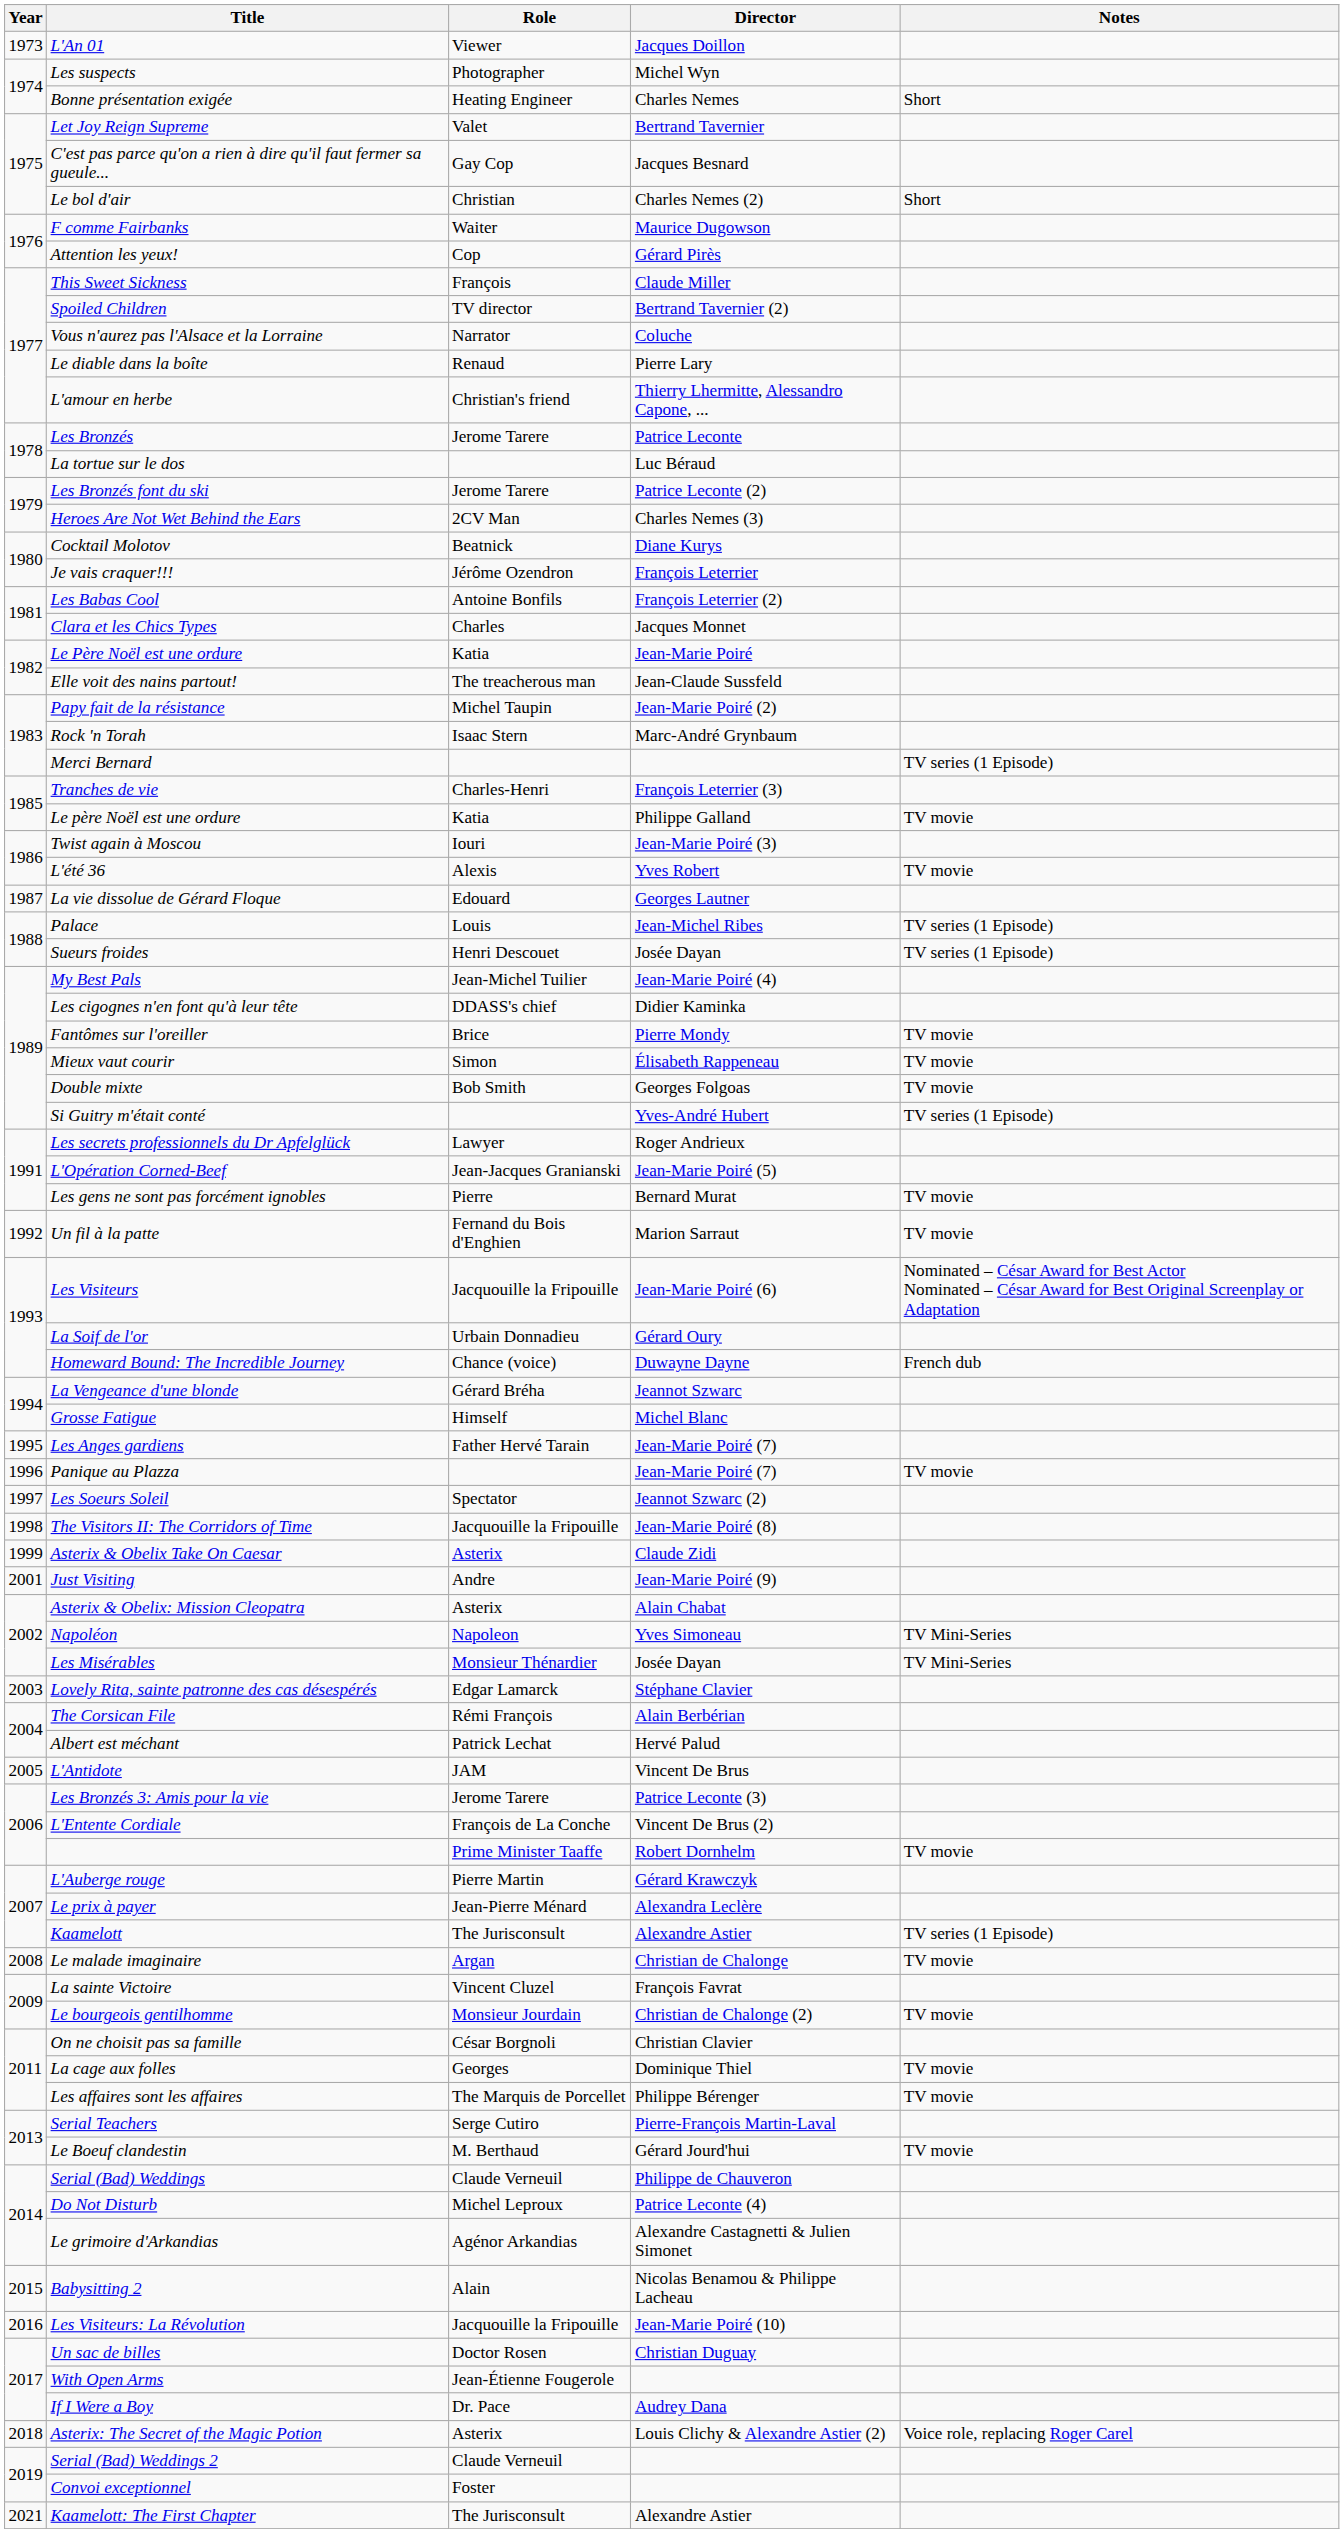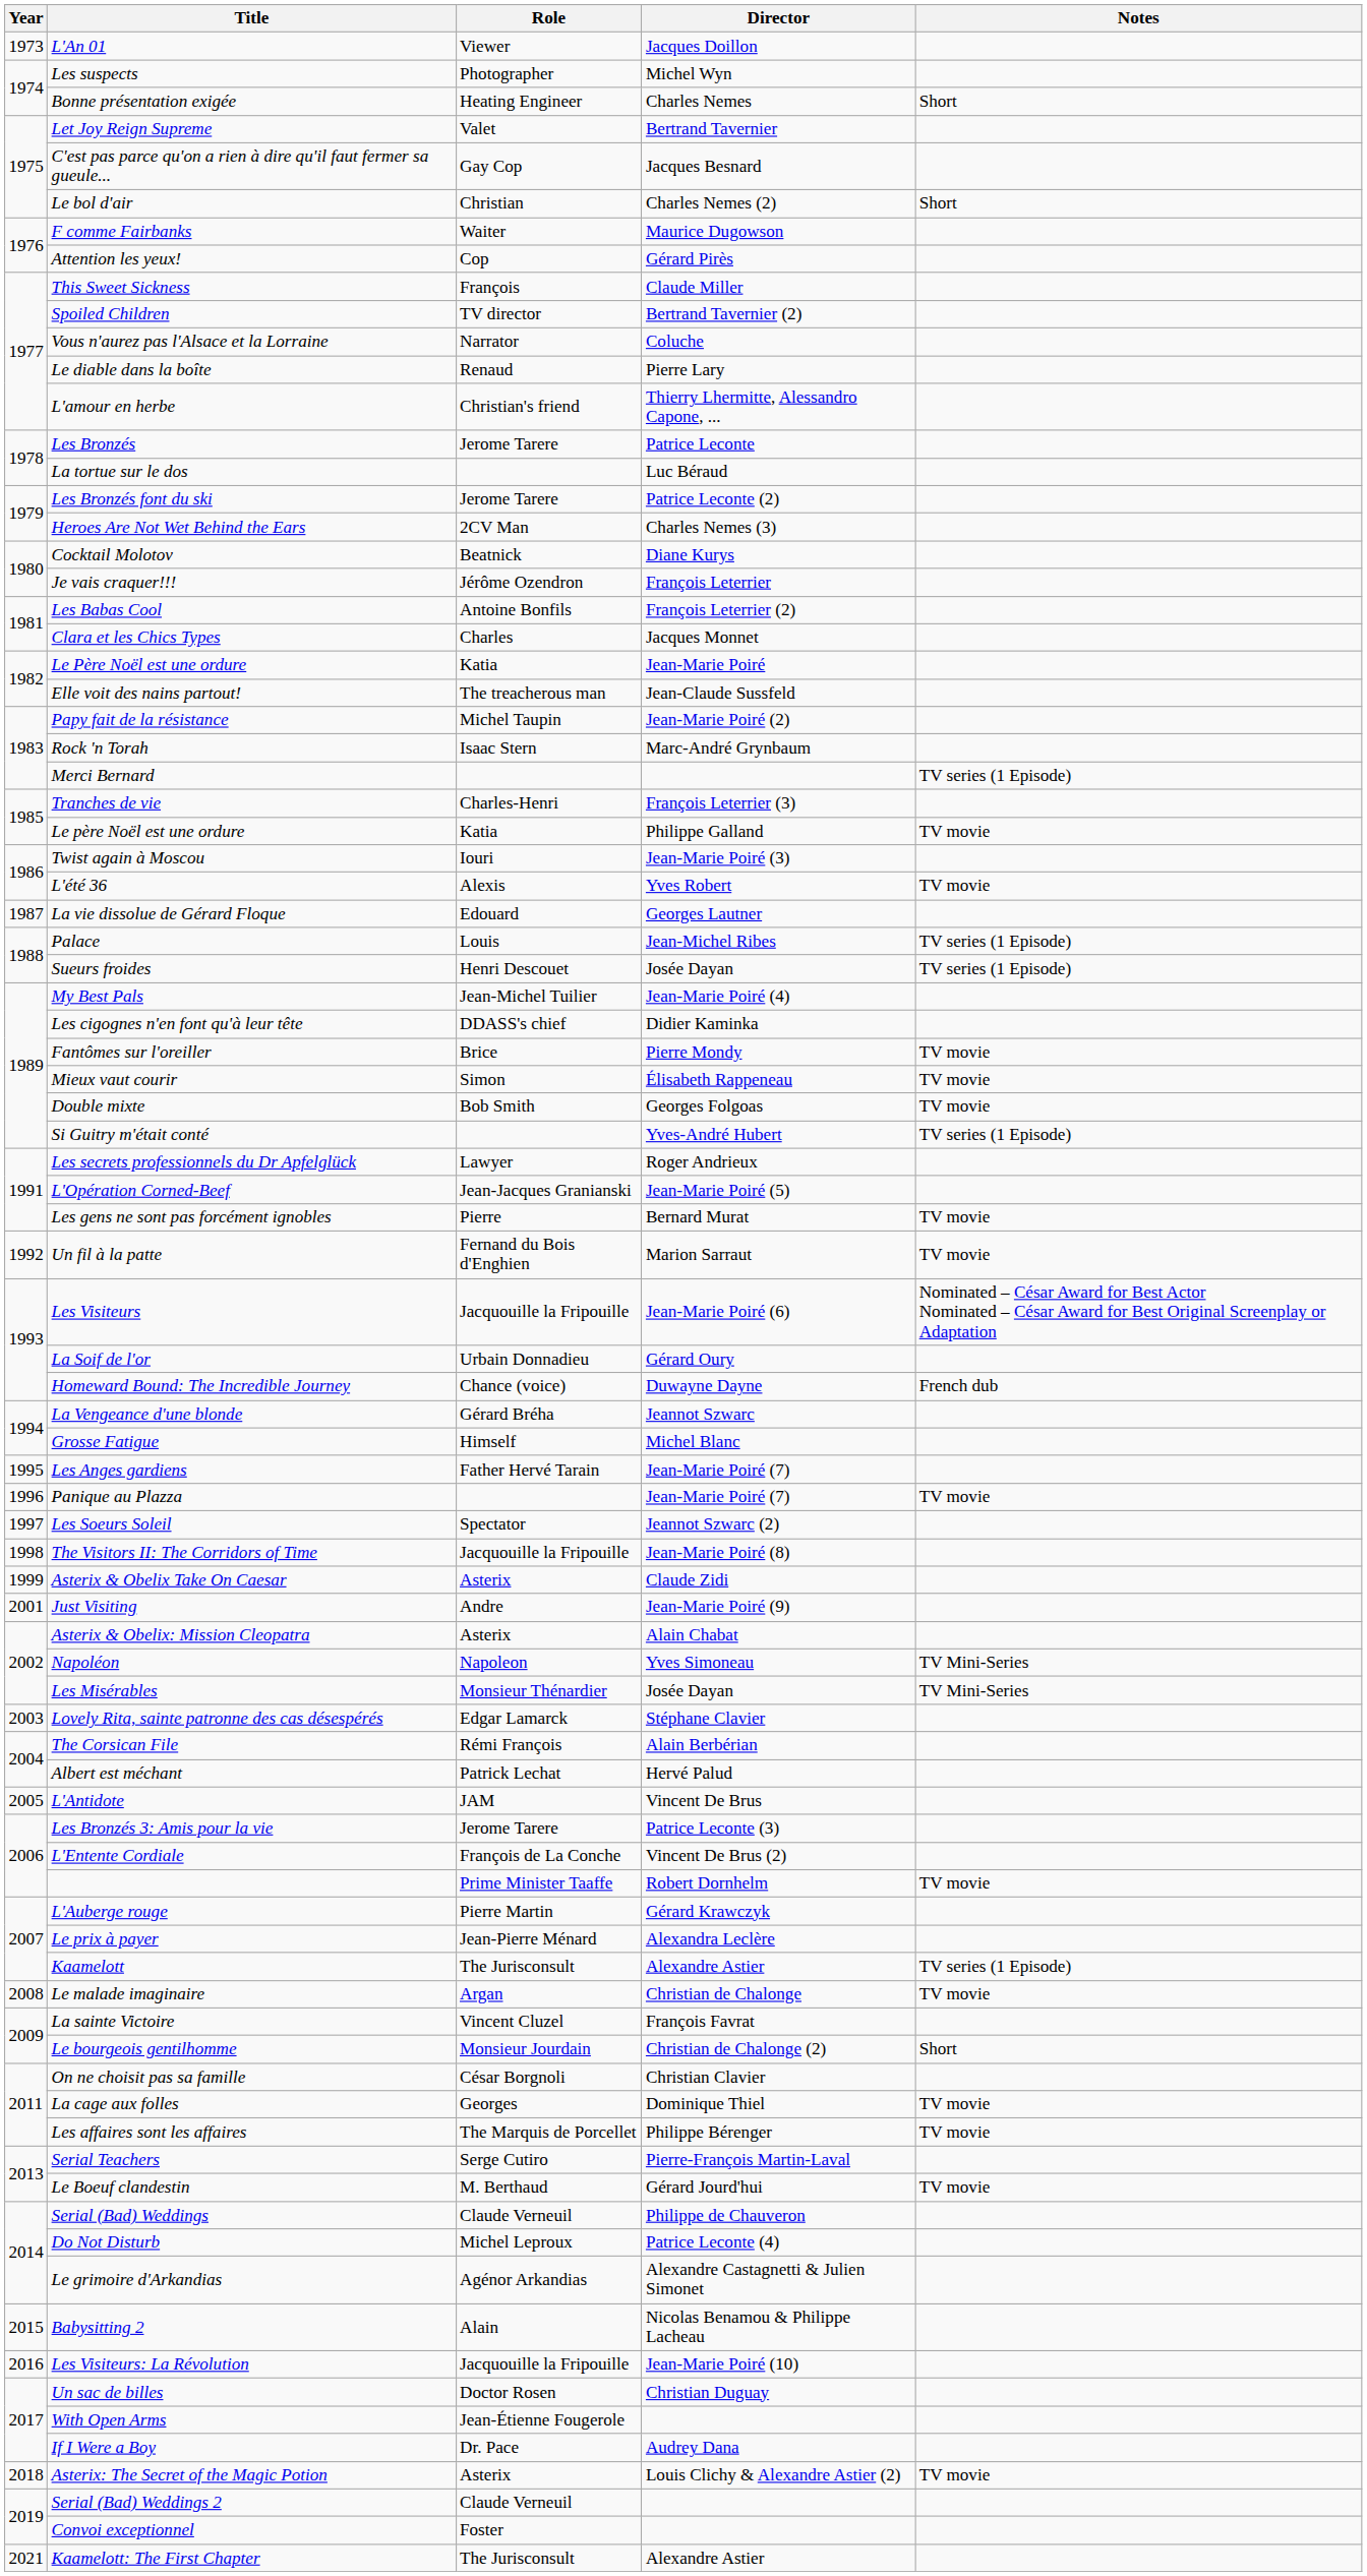Le bourgeois gentilhomme | Notes: TV movie -> Short
Asterix: The Secret of the Magic Potion | Notes: Voice role, replacing Roger Carel -> TV movie
